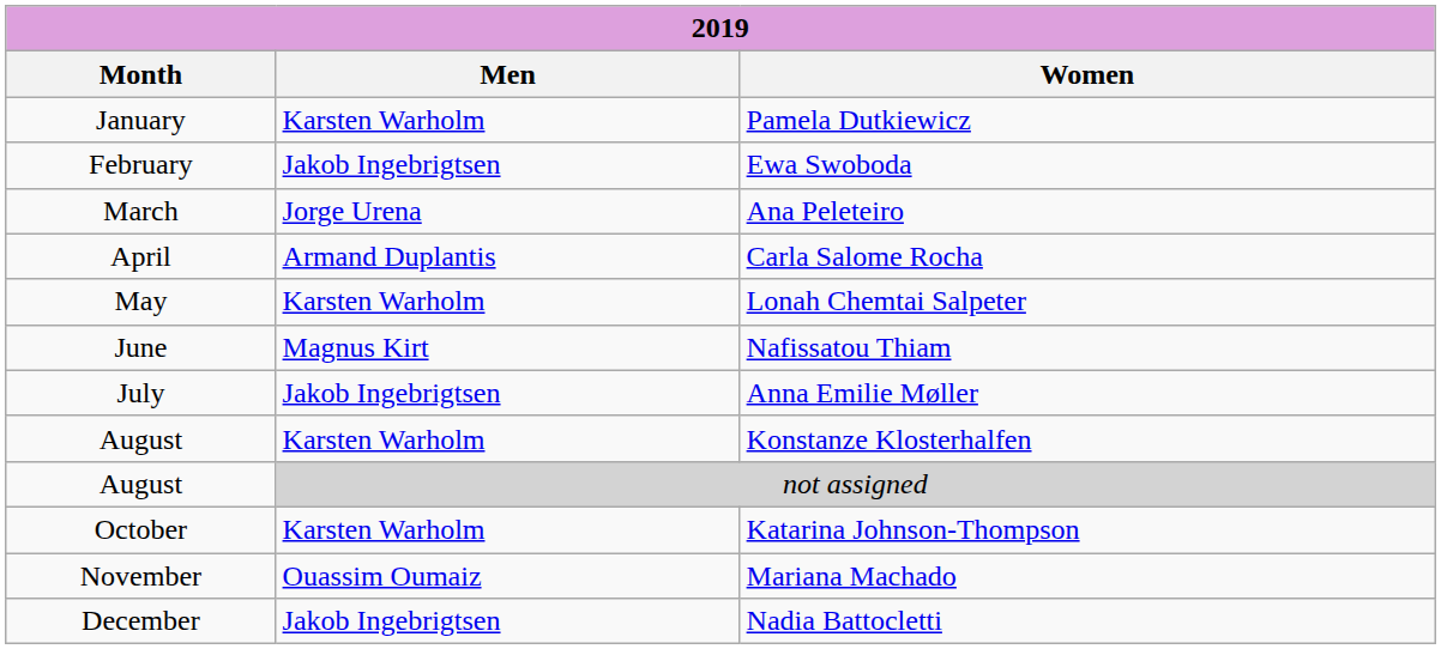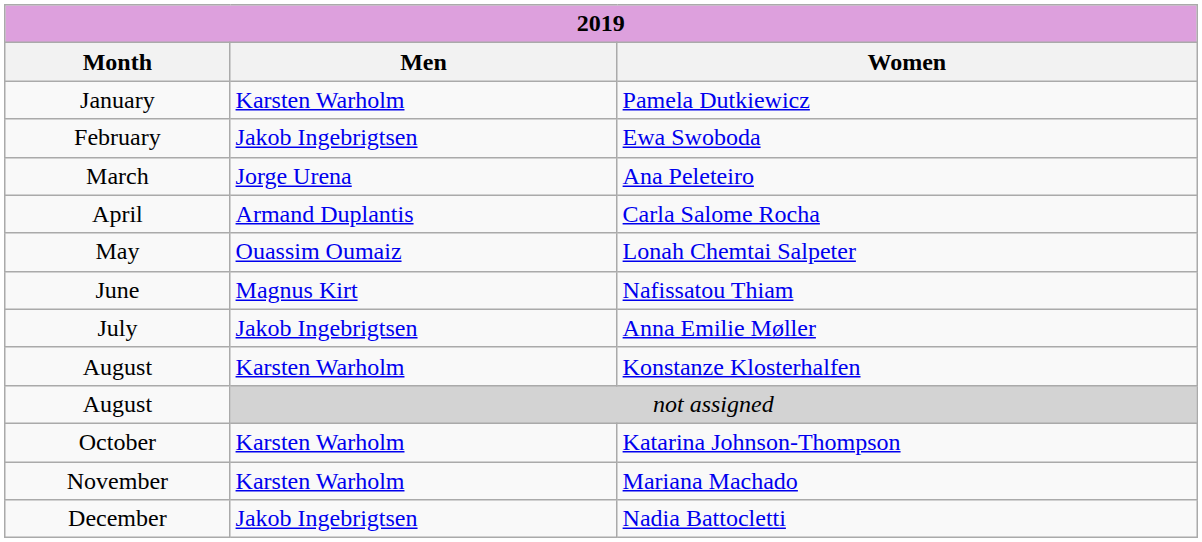Lonah Chemtai Salpeter | Men: Karsten Warholm -> Ouassim Oumaiz
Mariana Machado | Men: Ouassim Oumaiz -> Karsten Warholm
